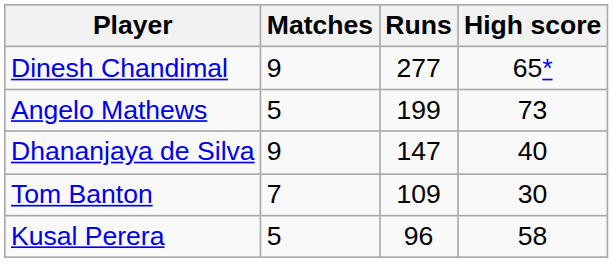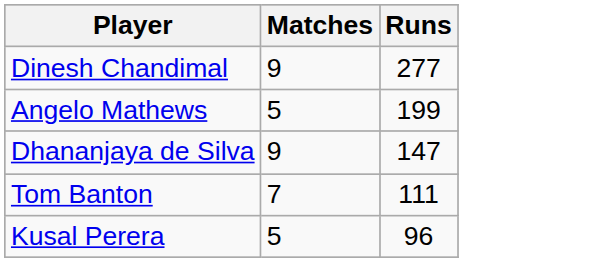- column: High score | 65* | 73 | 40 | 30 | 58
Tom Banton | Runs: 109 -> 111
